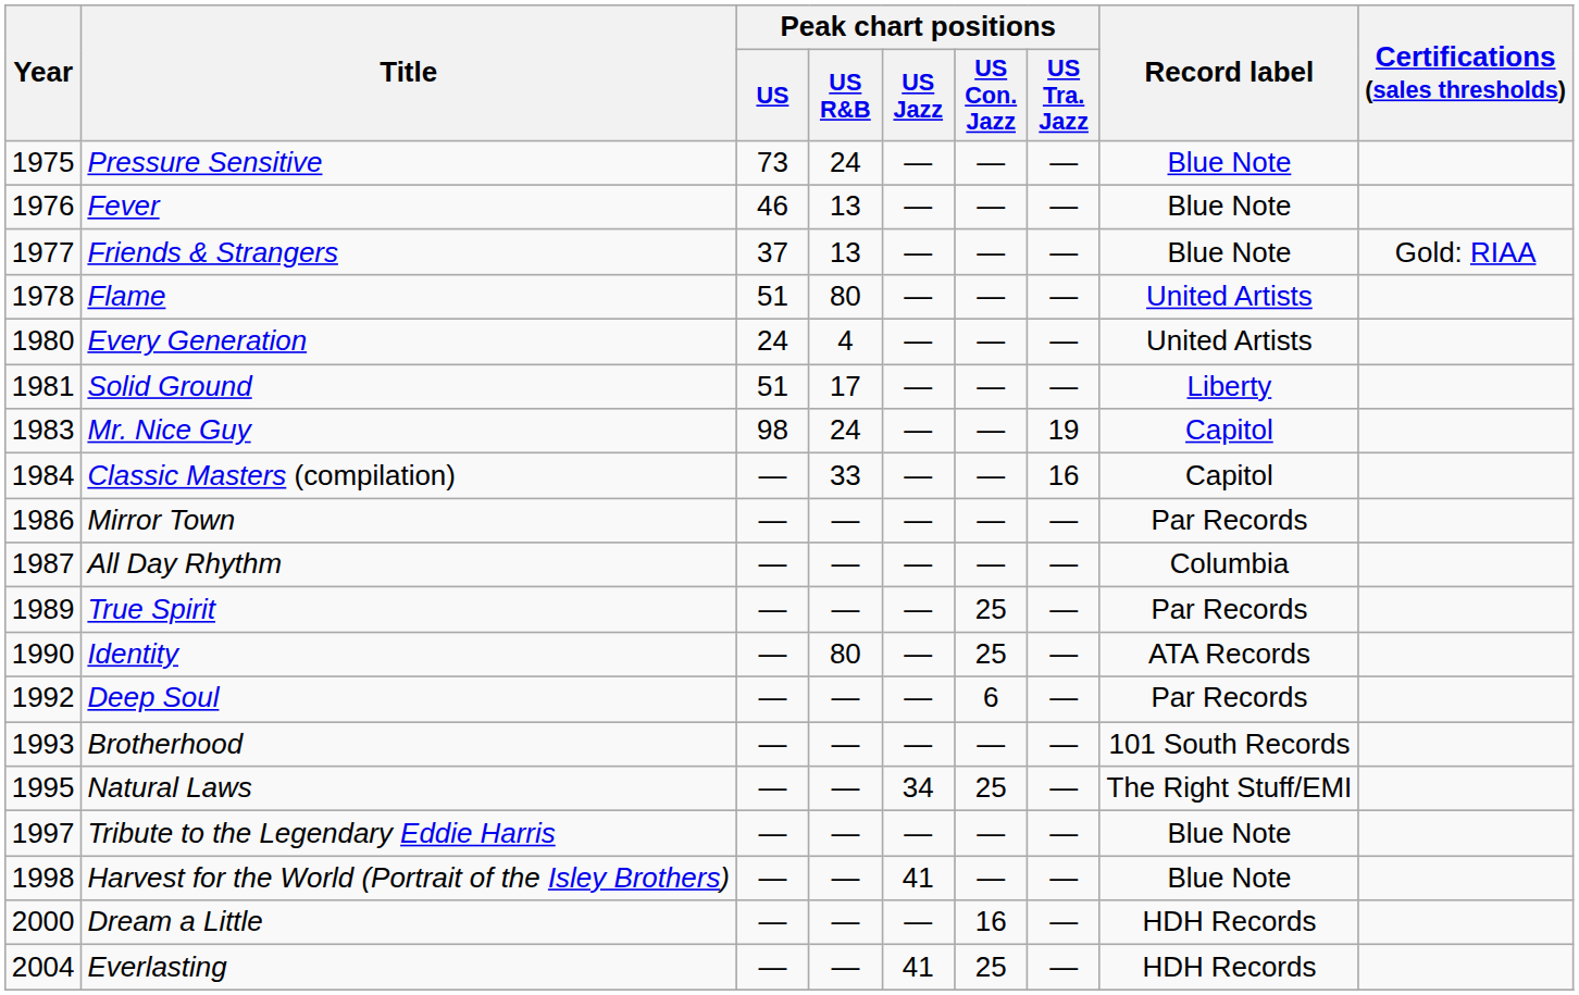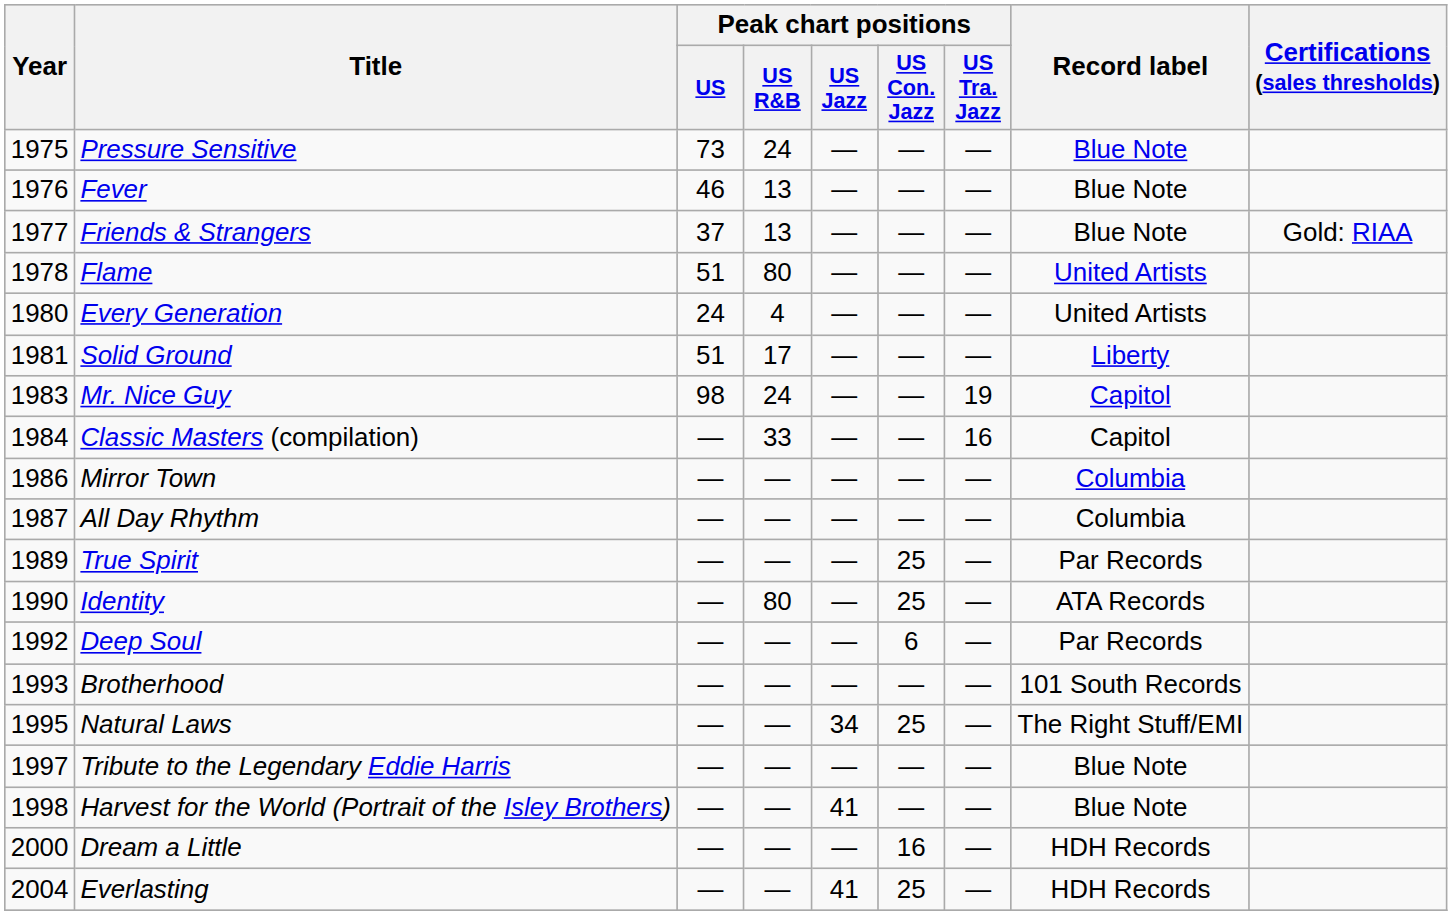Mirror Town | Record label: Par Records -> Columbia
